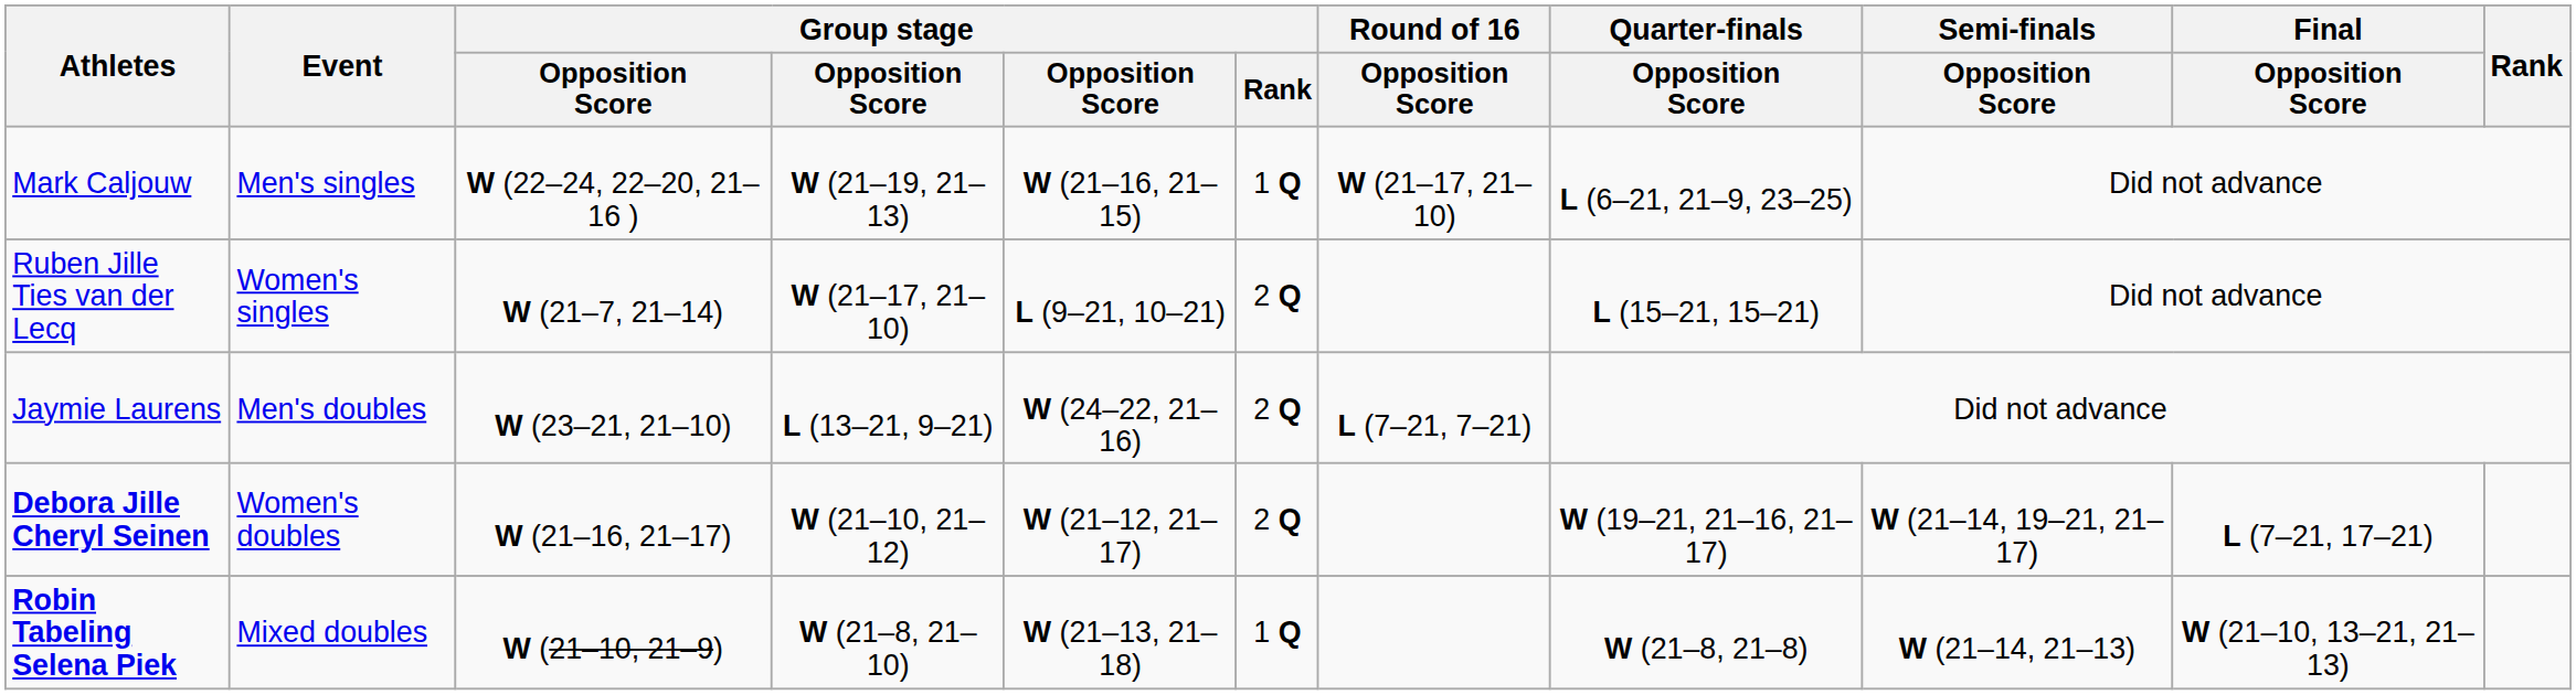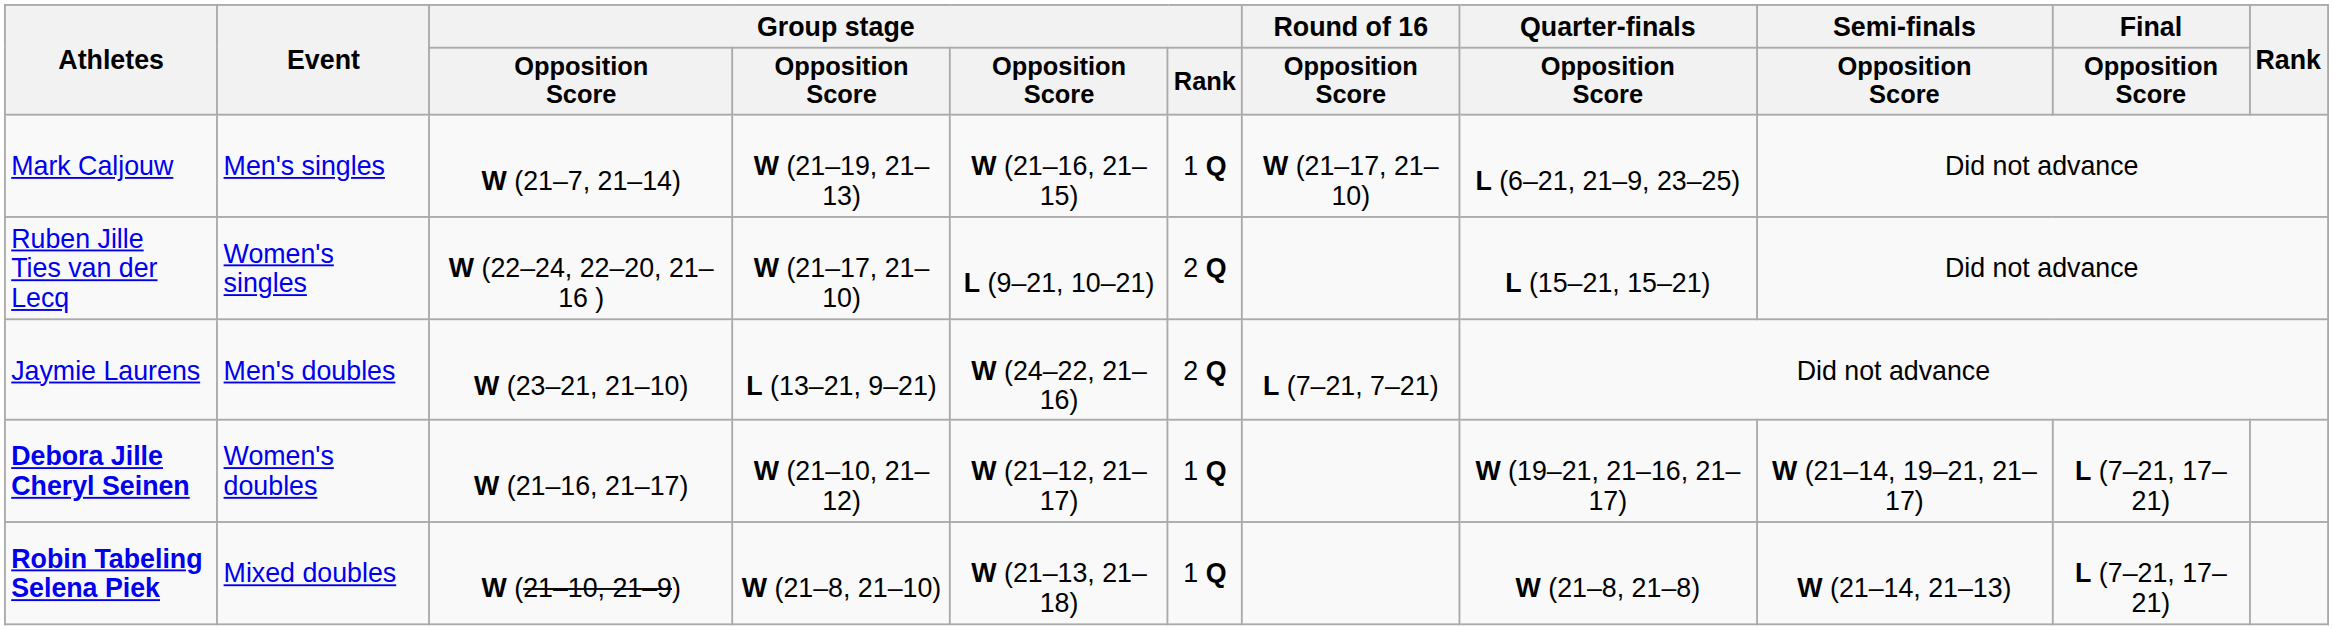Mark Caljouw | column 3: W (22–24, 22–20, 21–16 ) -> W (21–7, 21–14)
Ruben Jille Ties van der Lecq | column 3: W (21–7, 21–14) -> W (22–24, 22–20, 21–16 )
Debora Jille Cheryl Seinen | Group stage / Rank: 2 Q -> 1 Q
Robin Tabeling Selena Piek | Final / Opposition Score: W (21–10, 13–21, 21–13) -> L (7–21, 17–21)
